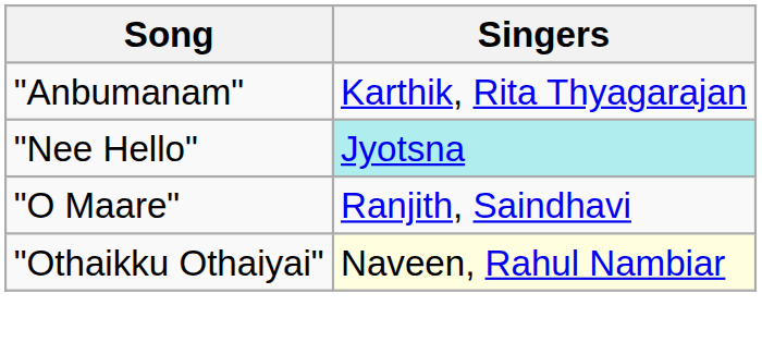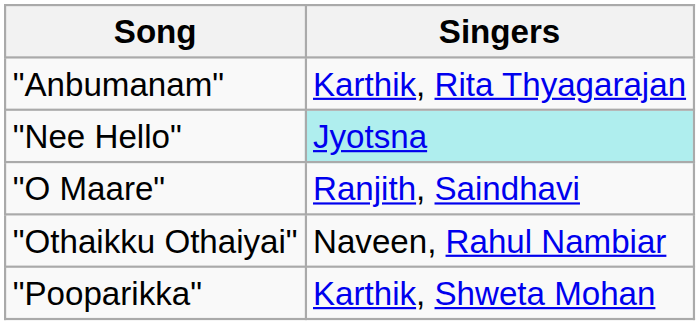"Othaikku Othaiyai" | Singers: lightyellow background -> no background
+ row: "Pooparikka" | Karthik, Shweta Mohan
